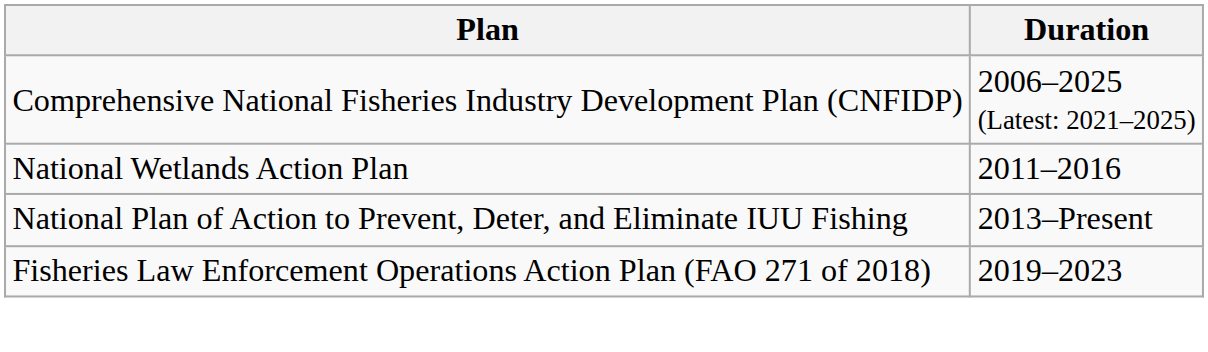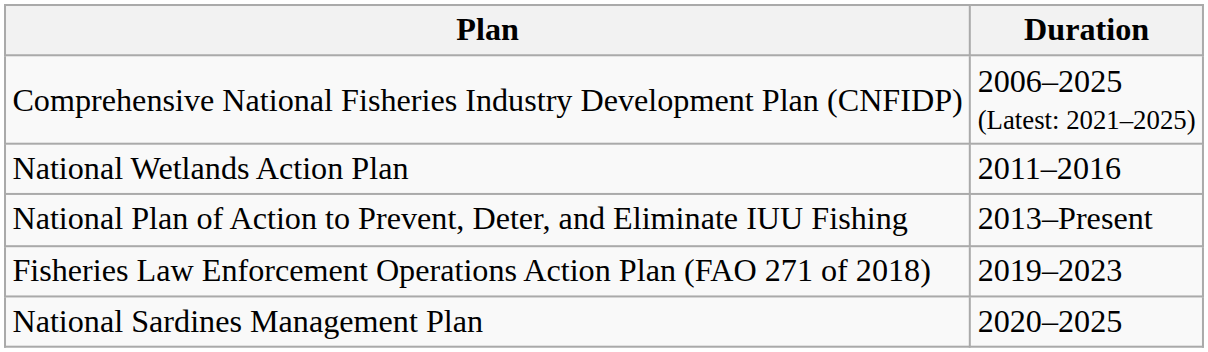+ row: National Sardines Management Plan | 2020–2025
